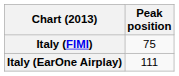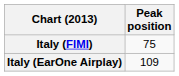Italy (EarOne Airplay) | Peak position: 111 -> 109
